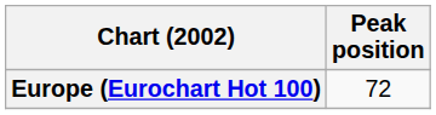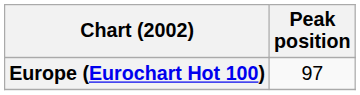Europe (Eurochart Hot 100) | Peak position: 72 -> 97
